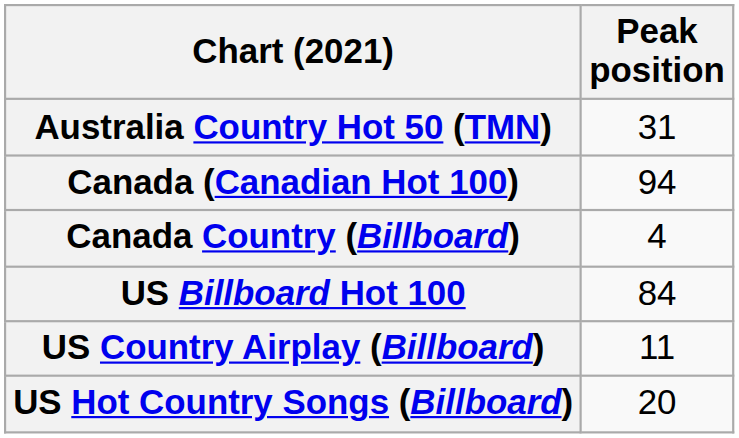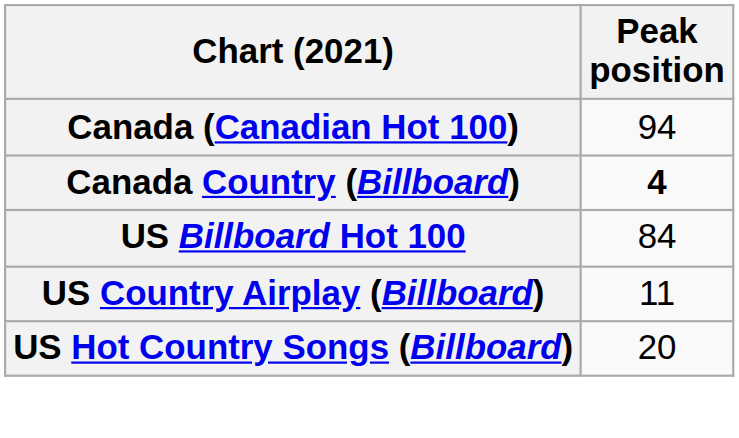- row: Australia Country Hot 50 (TMN) | 31
Canada Country (Billboard) | Peak position: normal -> bold
